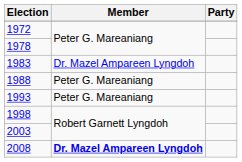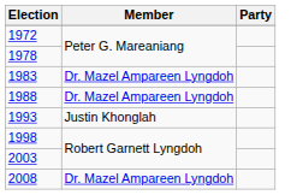1988 | Member: Peter G. Mareaniang -> Dr. Mazel Ampareen Lyngdoh
1993 | Member: Peter G. Mareaniang -> Justin Khonglah
2008 | Member: bold -> normal
